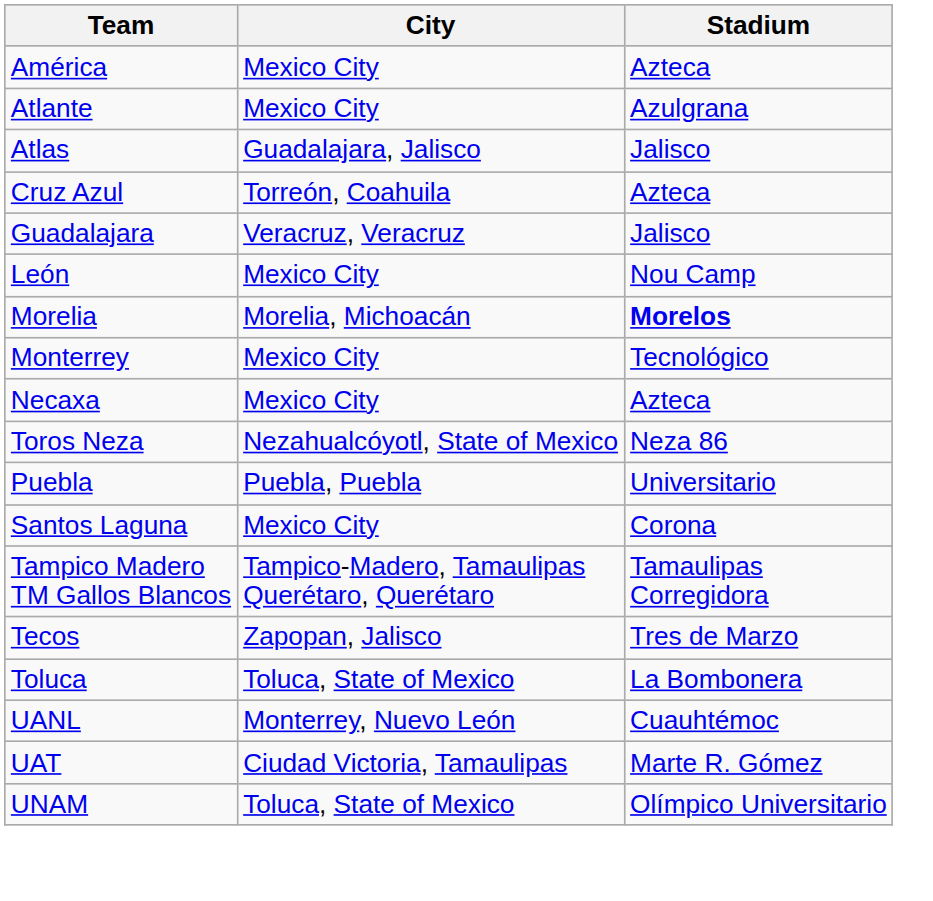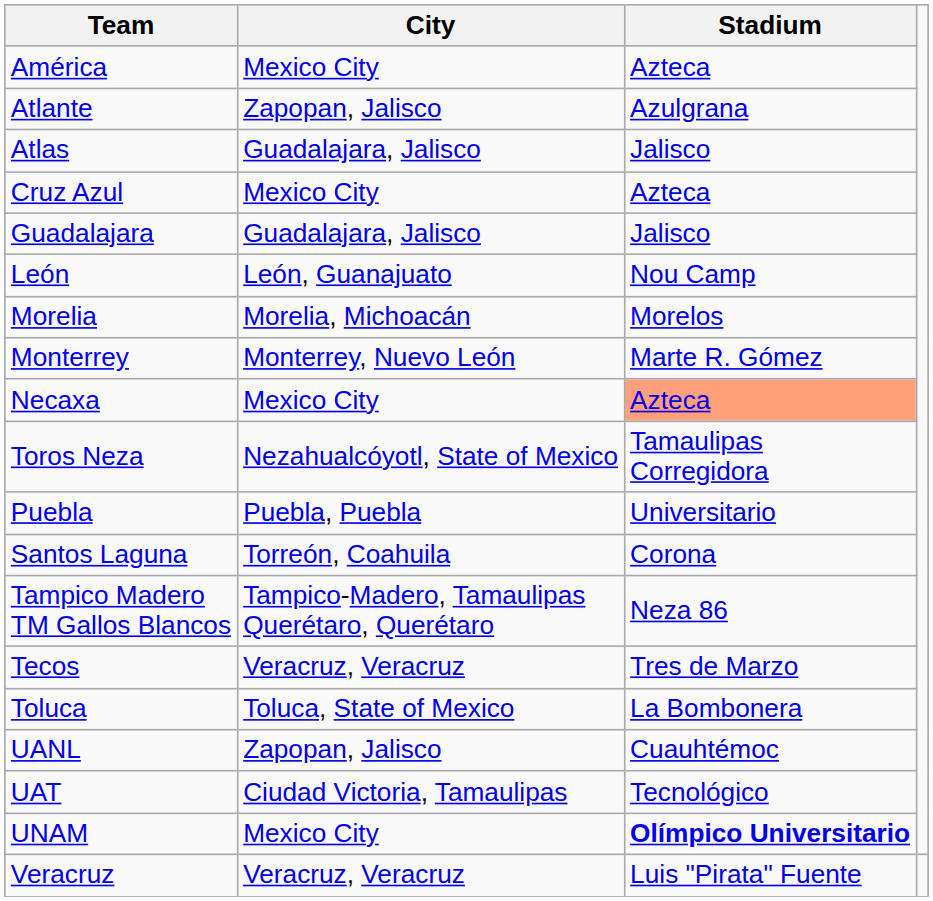Atlante | City: Mexico City -> Zapopan, Jalisco
Cruz Azul | City: Torreón, Coahuila -> Mexico City
Guadalajara | City: Veracruz, Veracruz -> Guadalajara, Jalisco
León | City: Mexico City -> León, Guanajuato
Morelia | Stadium: bold -> normal
Monterrey | City: Mexico City -> Monterrey, Nuevo León
Monterrey | Stadium: Tecnológico -> Marte R. Gómez
Necaxa | Stadium: no background -> lightsalmon background
Toros Neza | Stadium: Neza 86 -> Tamaulipas Corregidora
Santos Laguna | City: Mexico City -> Torreón, Coahuila
Tampico Madero TM Gallos Blancos | Stadium: Tamaulipas Corregidora -> Neza 86
Tecos | City: Zapopan, Jalisco -> Veracruz, Veracruz
UANL | City: Monterrey, Nuevo León -> Zapopan, Jalisco
UAT | Stadium: Marte R. Gómez -> Tecnológico
UNAM | City: Toluca, State of Mexico -> Mexico City
UNAM | Stadium: normal -> bold
+ row: Veracruz | Veracruz, Veracruz | Luis "Pirata" Fuente
